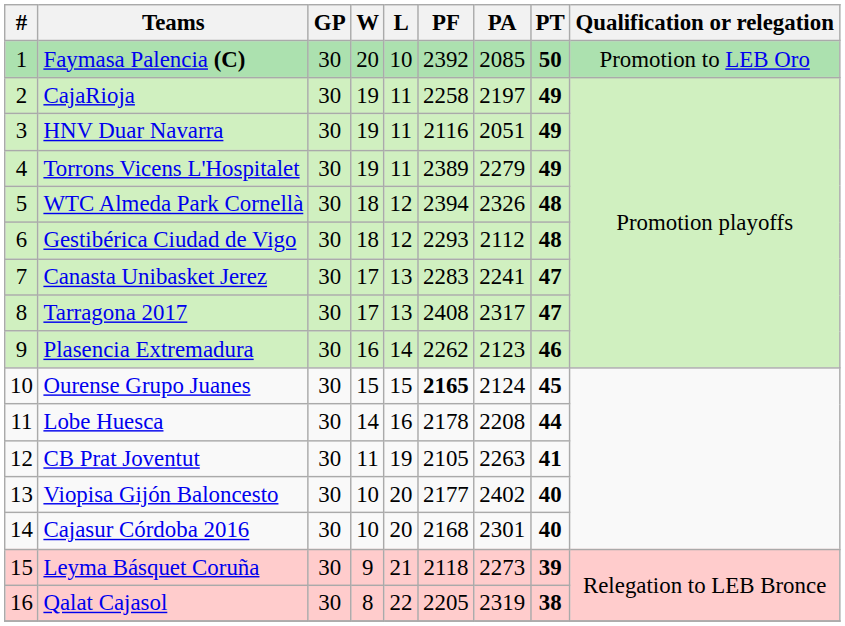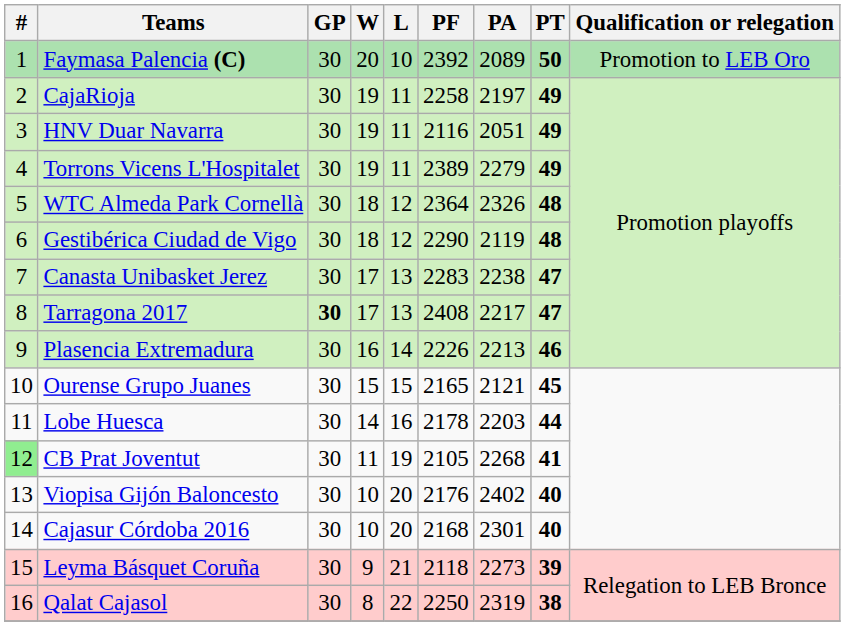Faymasa Palencia (C) | PA: 2085 -> 2089
WTC Almeda Park Cornellà | PF: 2394 -> 2364
Gestibérica Ciudad de Vigo | PF: 2293 -> 2290
Gestibérica Ciudad de Vigo | PA: 2112 -> 2119
Canasta Unibasket Jerez | PA: 2241 -> 2238
Tarragona 2017 | GP: normal -> bold
Tarragona 2017 | PA: 2317 -> 2217
Plasencia Extremadura | PF: 2262 -> 2226
Plasencia Extremadura | PA: 2123 -> 2213
Ourense Grupo Juanes | PF: bold -> normal
Ourense Grupo Juanes | PA: 2124 -> 2121
Lobe Huesca | PA: 2208 -> 2203
CB Prat Joventut | #: no background -> lightgreen background
CB Prat Joventut | PA: 2263 -> 2268
Viopisa Gijón Baloncesto | PF: 2177 -> 2176
Qalat Cajasol | PF: 2205 -> 2250
